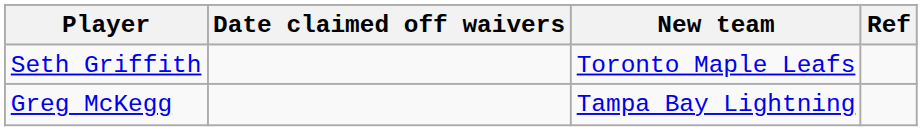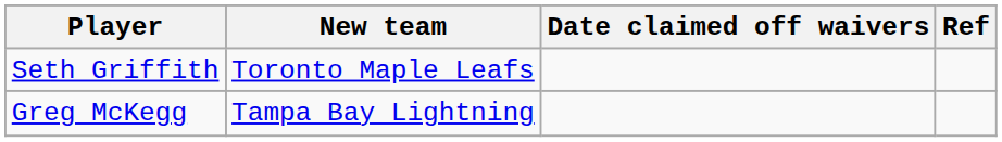columns swapped: New team <-> Date claimed off waivers
